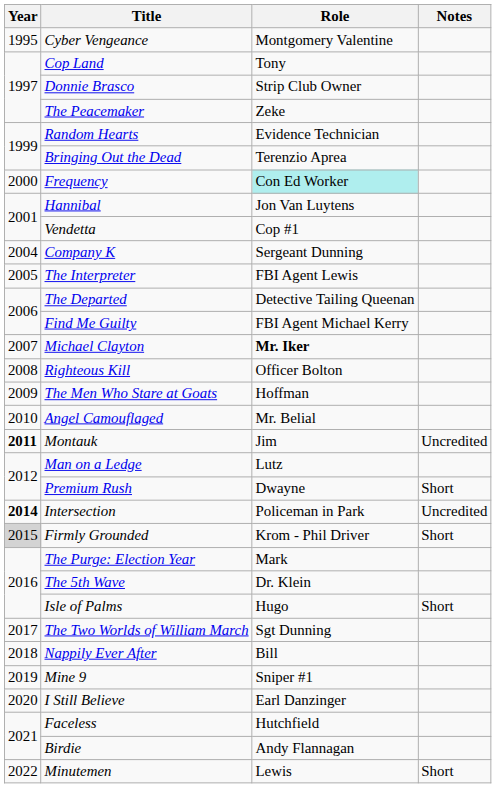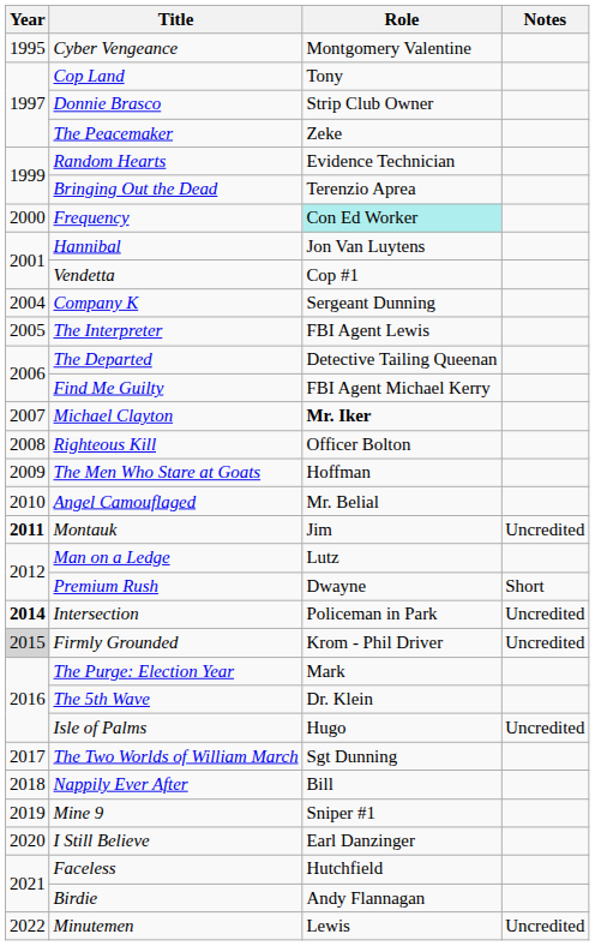Firmly Grounded | Notes: Short -> Uncredited
Isle of Palms | Notes: Short -> Uncredited
Minutemen | Notes: Short -> Uncredited
